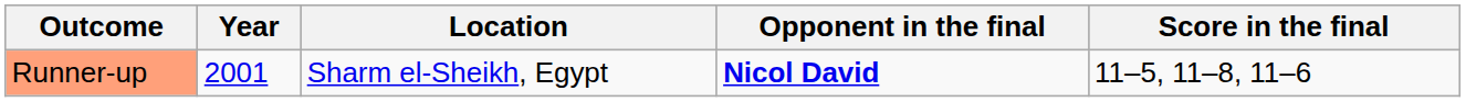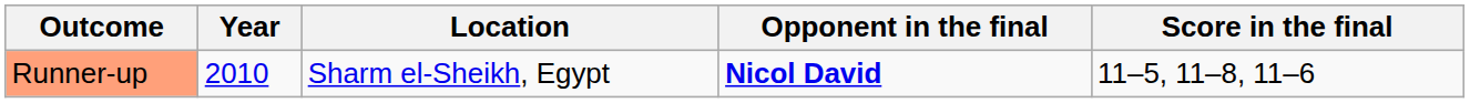Runner-up | Year: 2001 -> 2010
